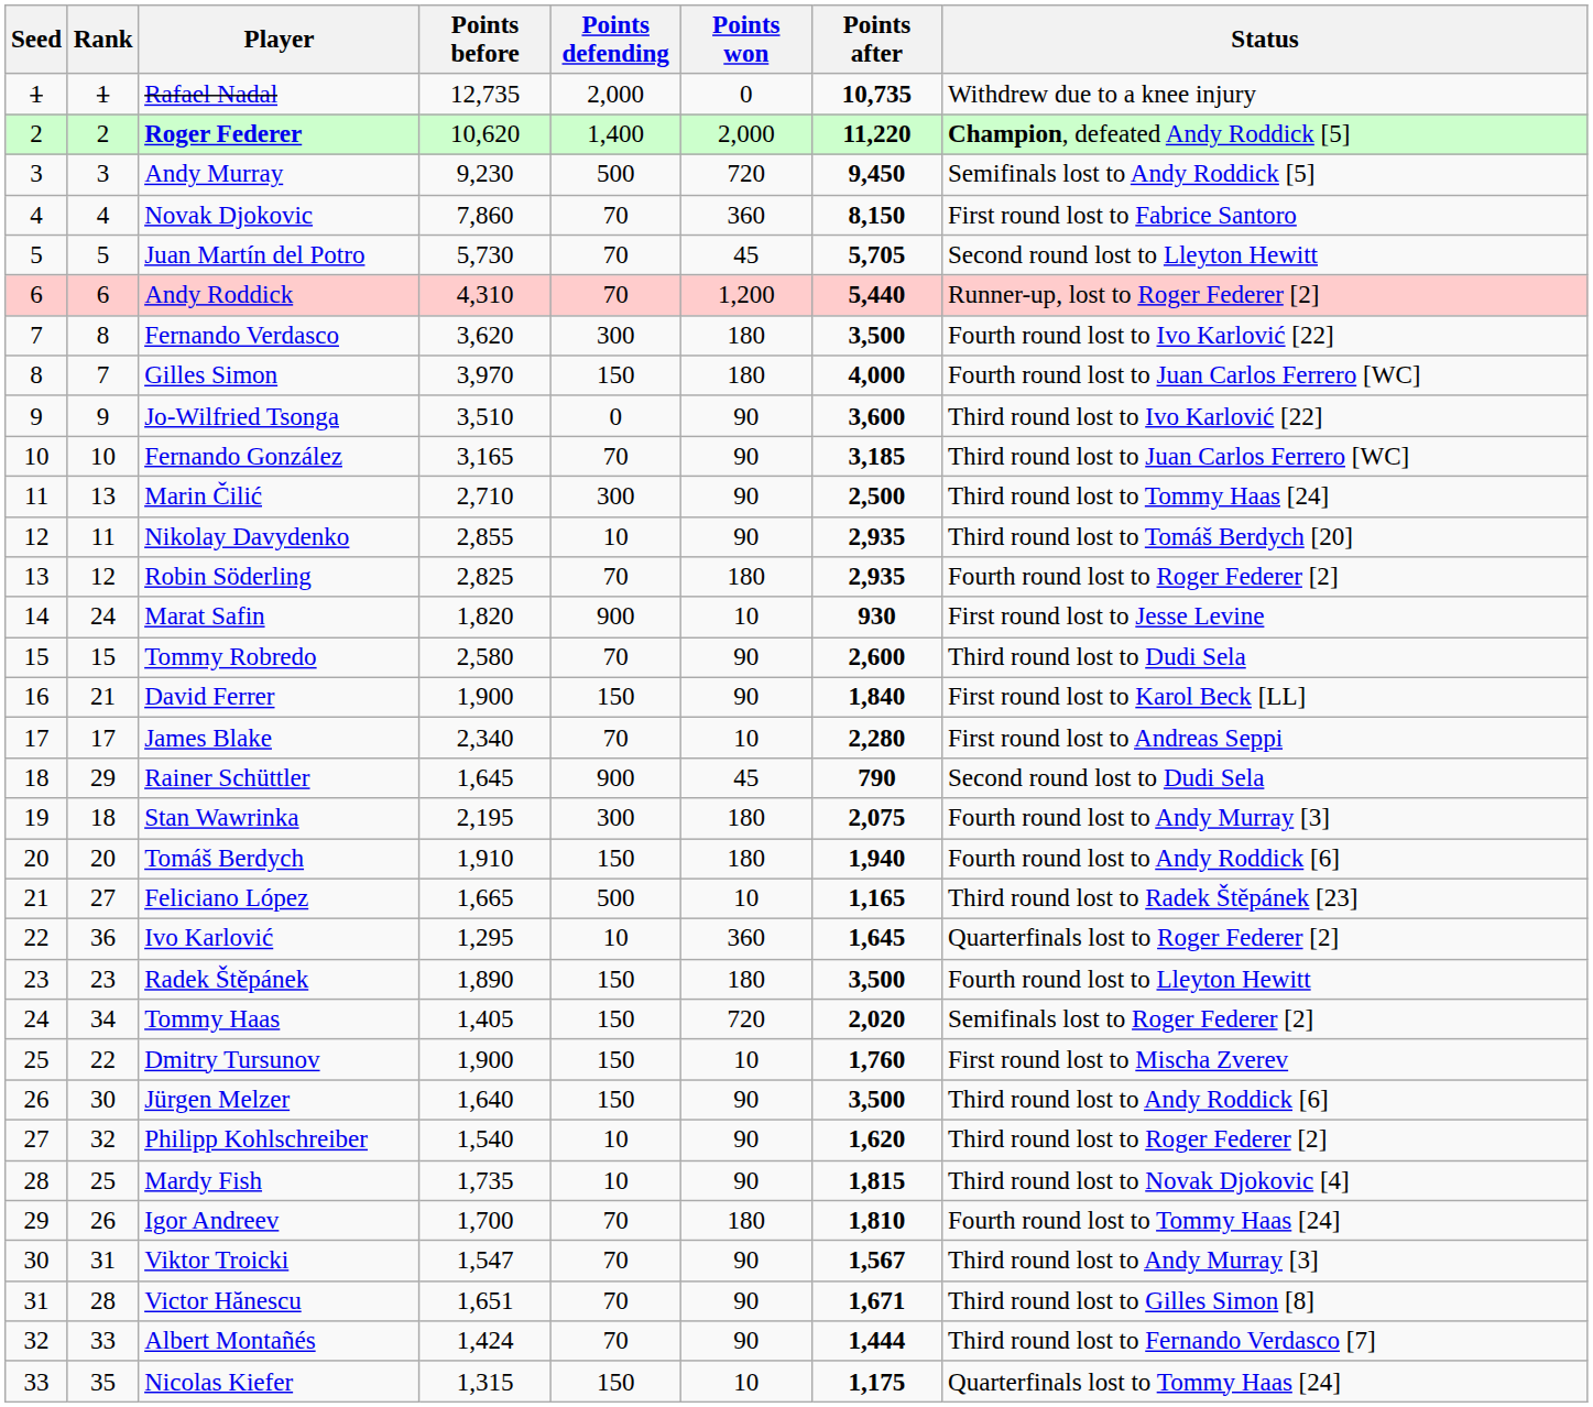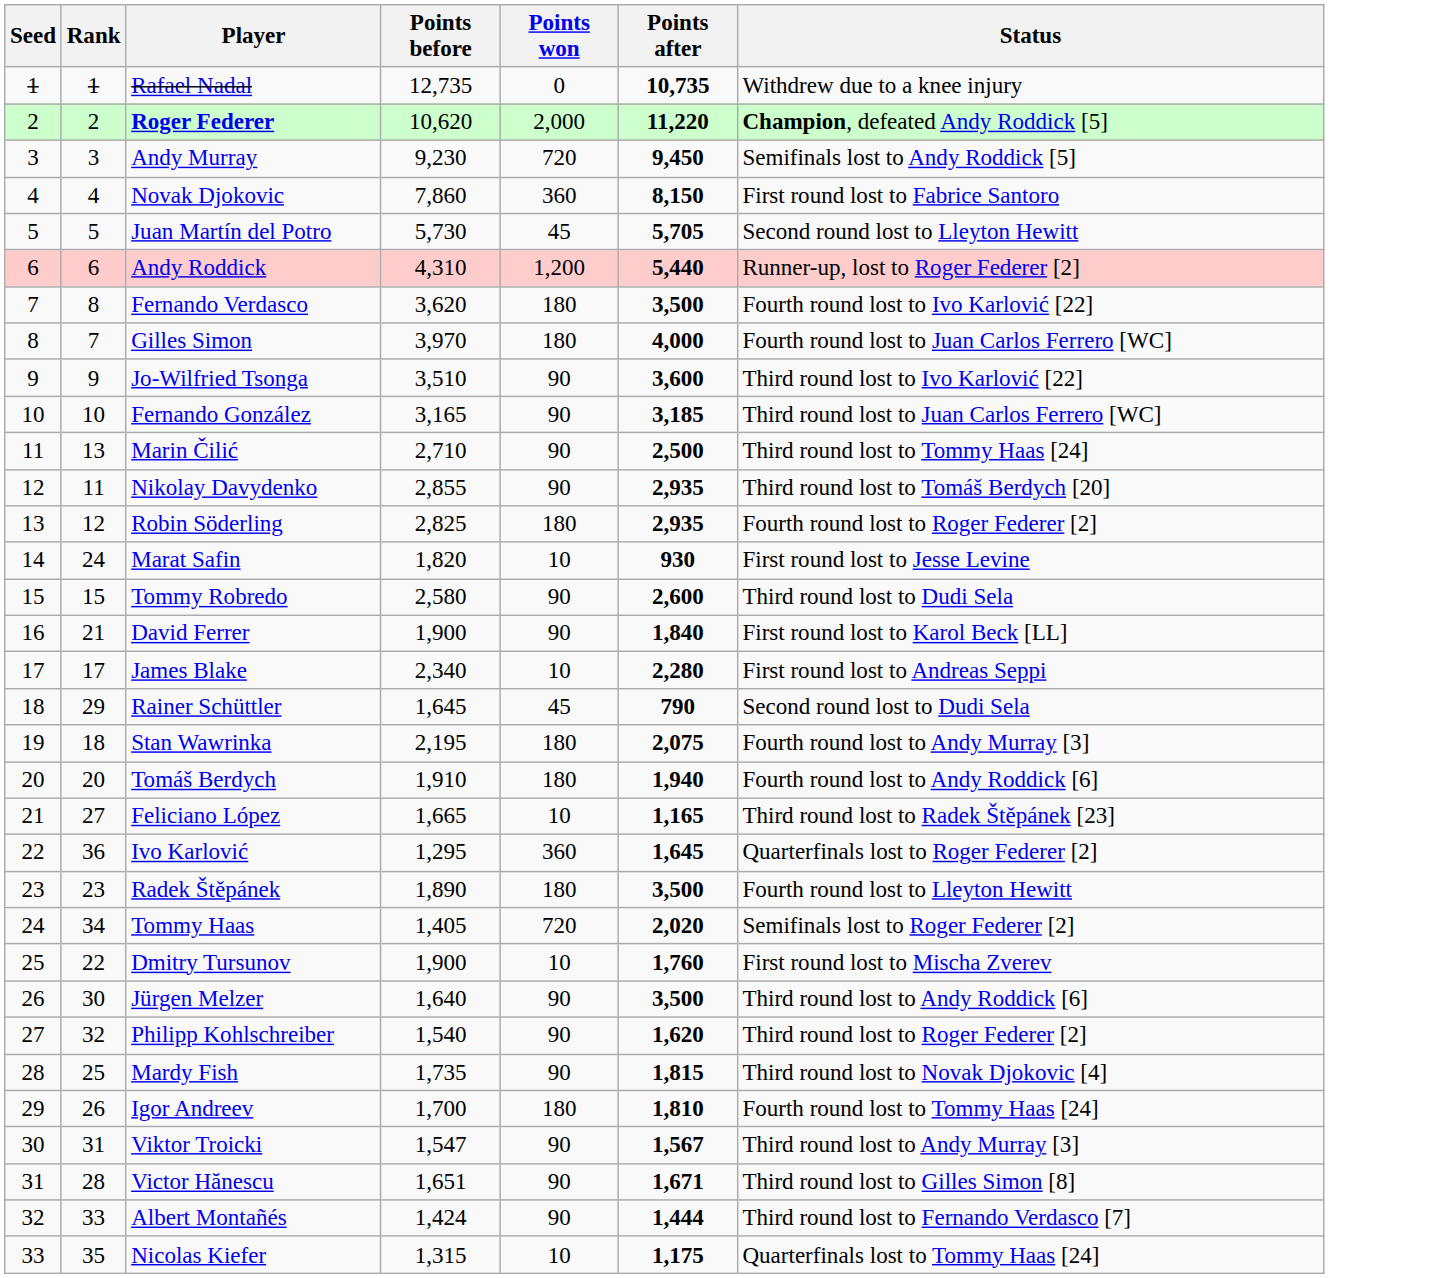- column: Points defending | 2,000 | 1,400 | 500 | 70 | 70 | 70 | 300 | 150 | 0 | 70 | 300 | 10 | 70 | 900 | 70 | 150 | 70 | 900 | 300 | 150 | 500 | 10 | 150 | 150 | 150 | 150 | 10 | 10 | 70 | 70 | 70 | 70 | 150
